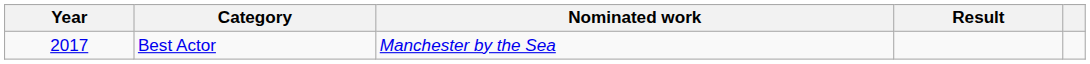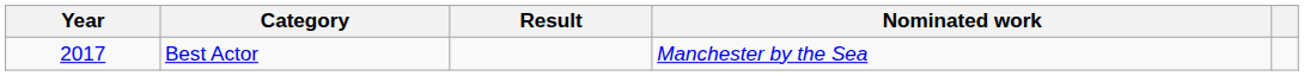columns swapped: Nominated work <-> Result
